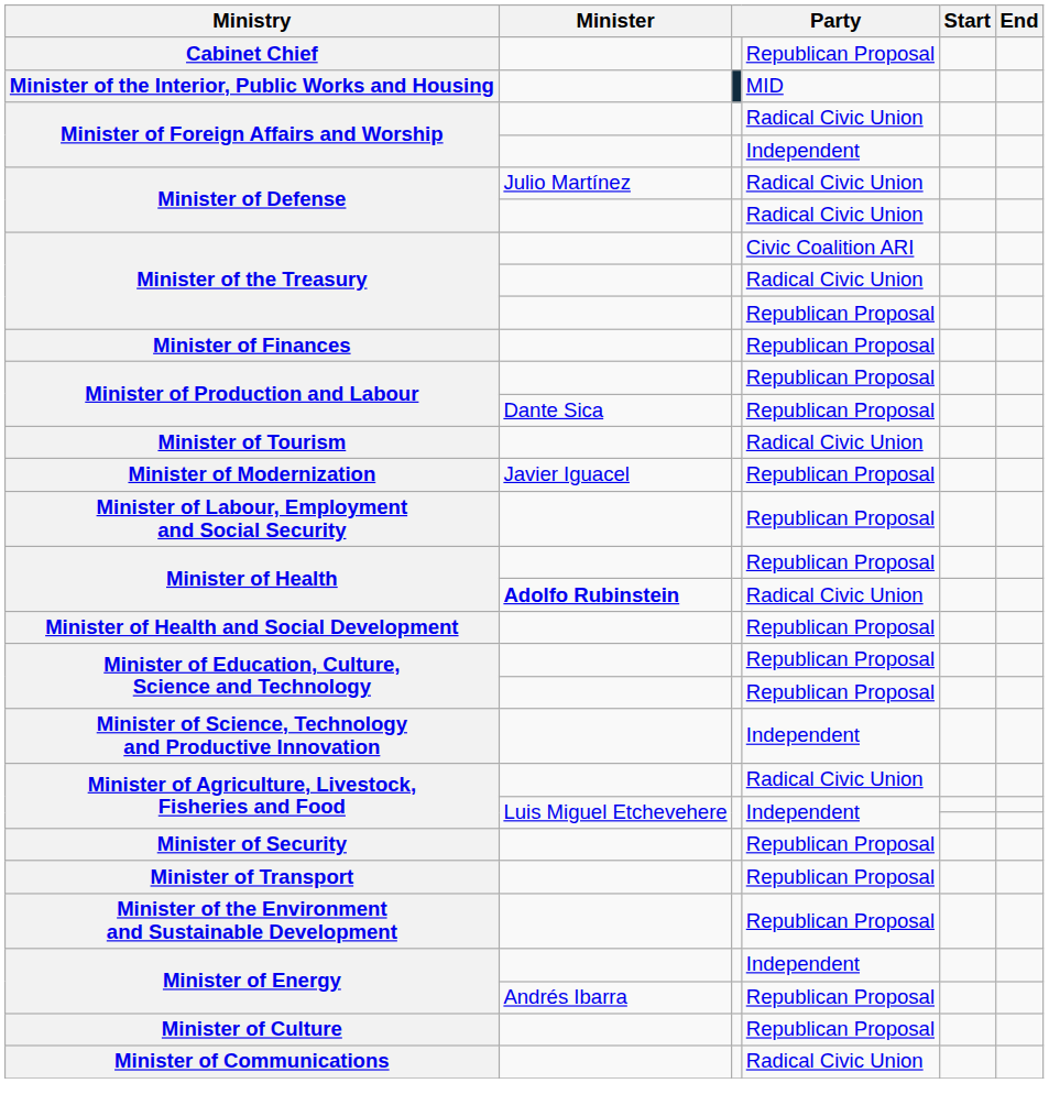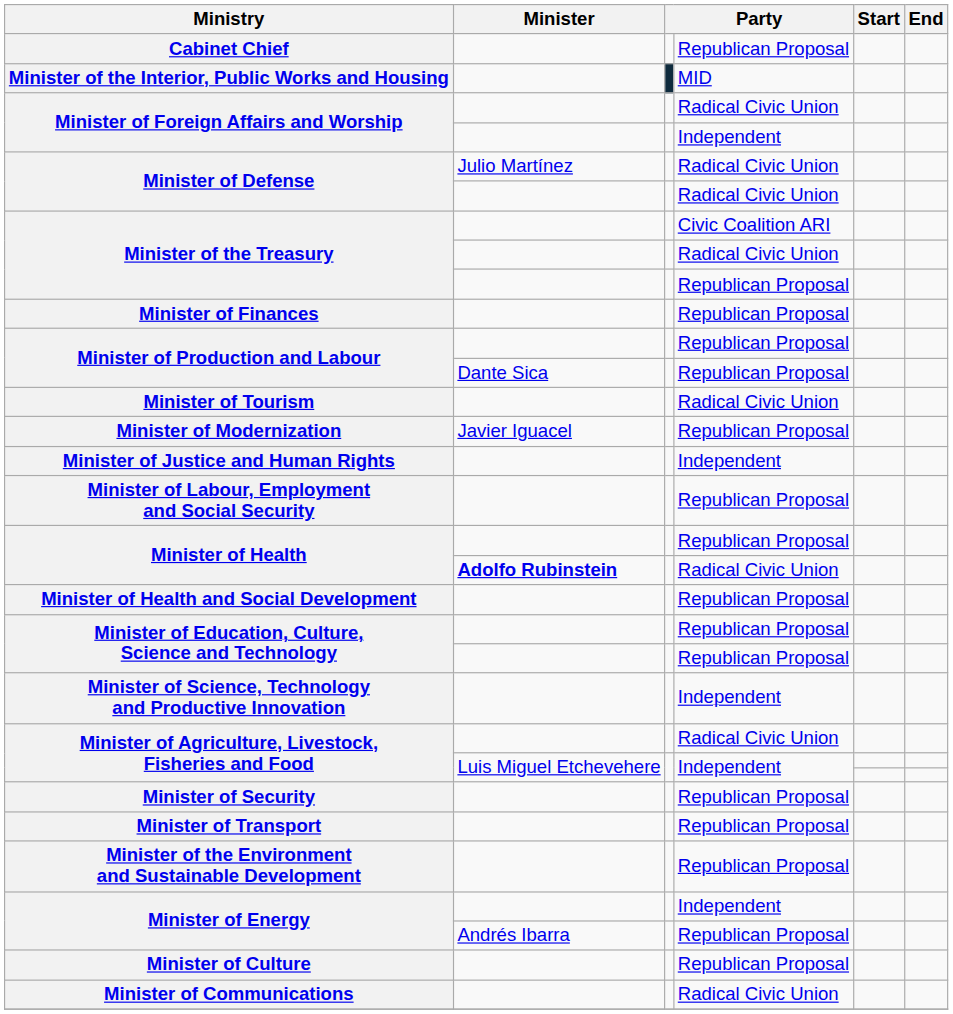+ row: Minister of Justice and Human Rights | Independent
